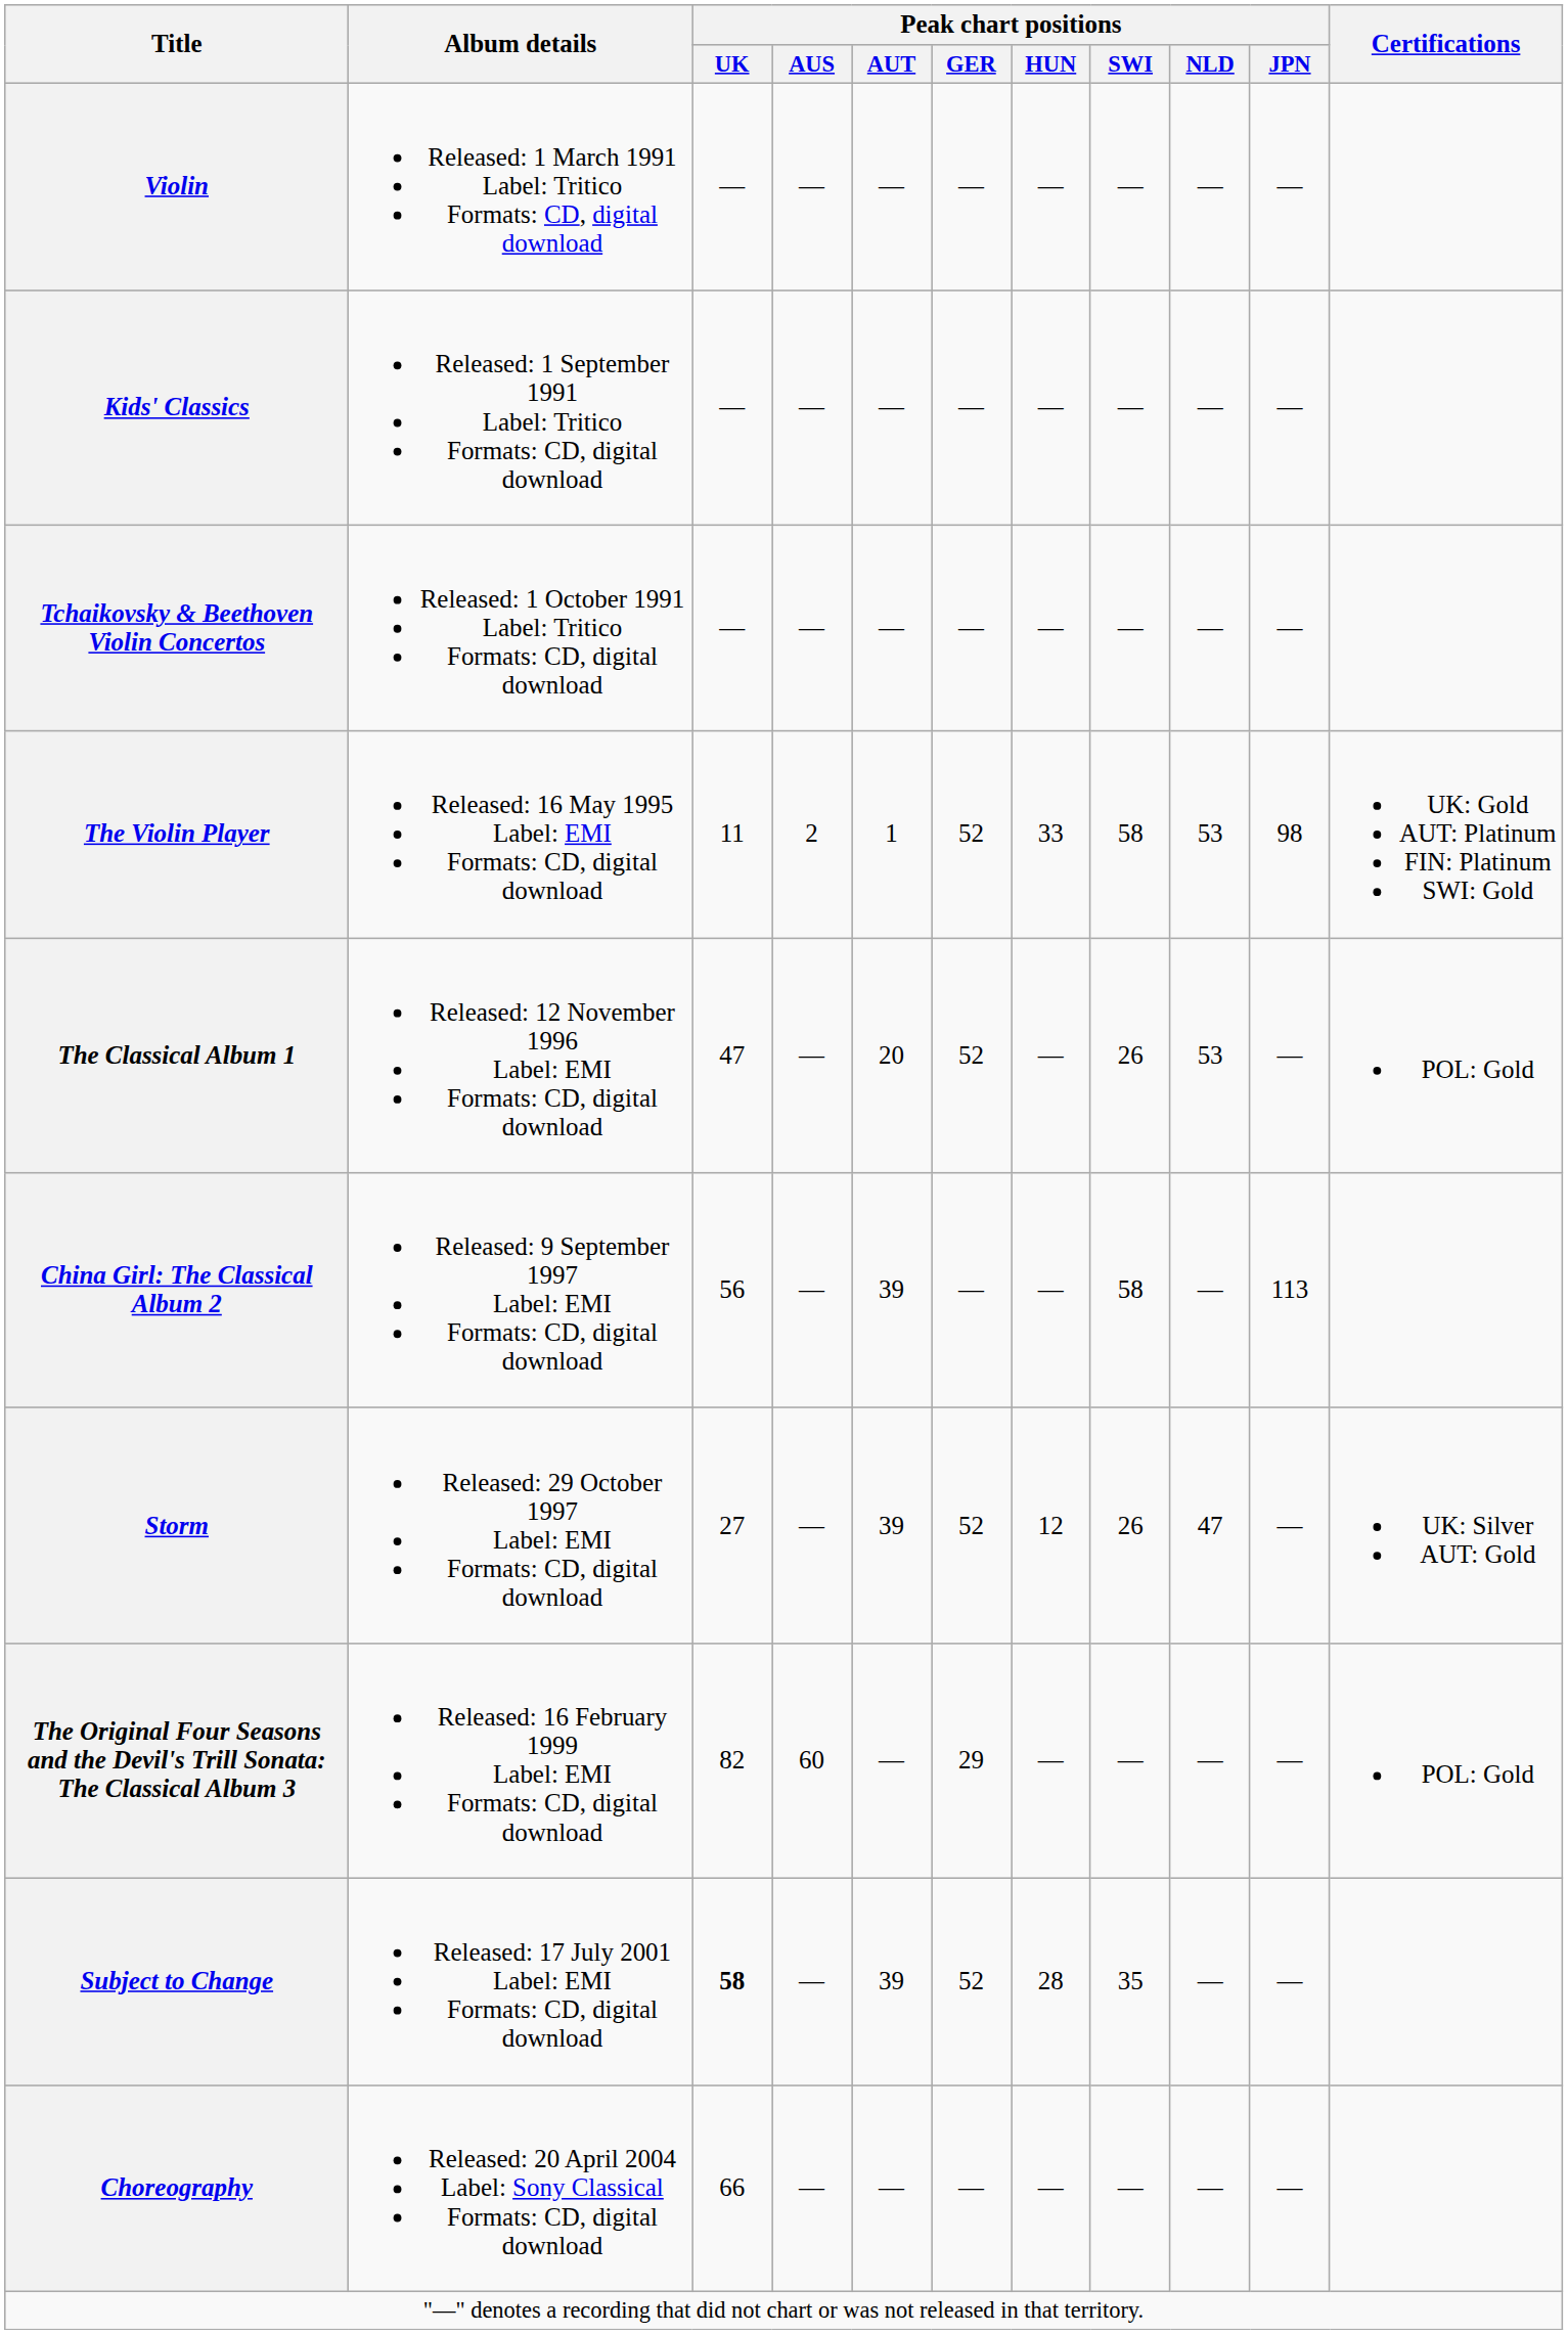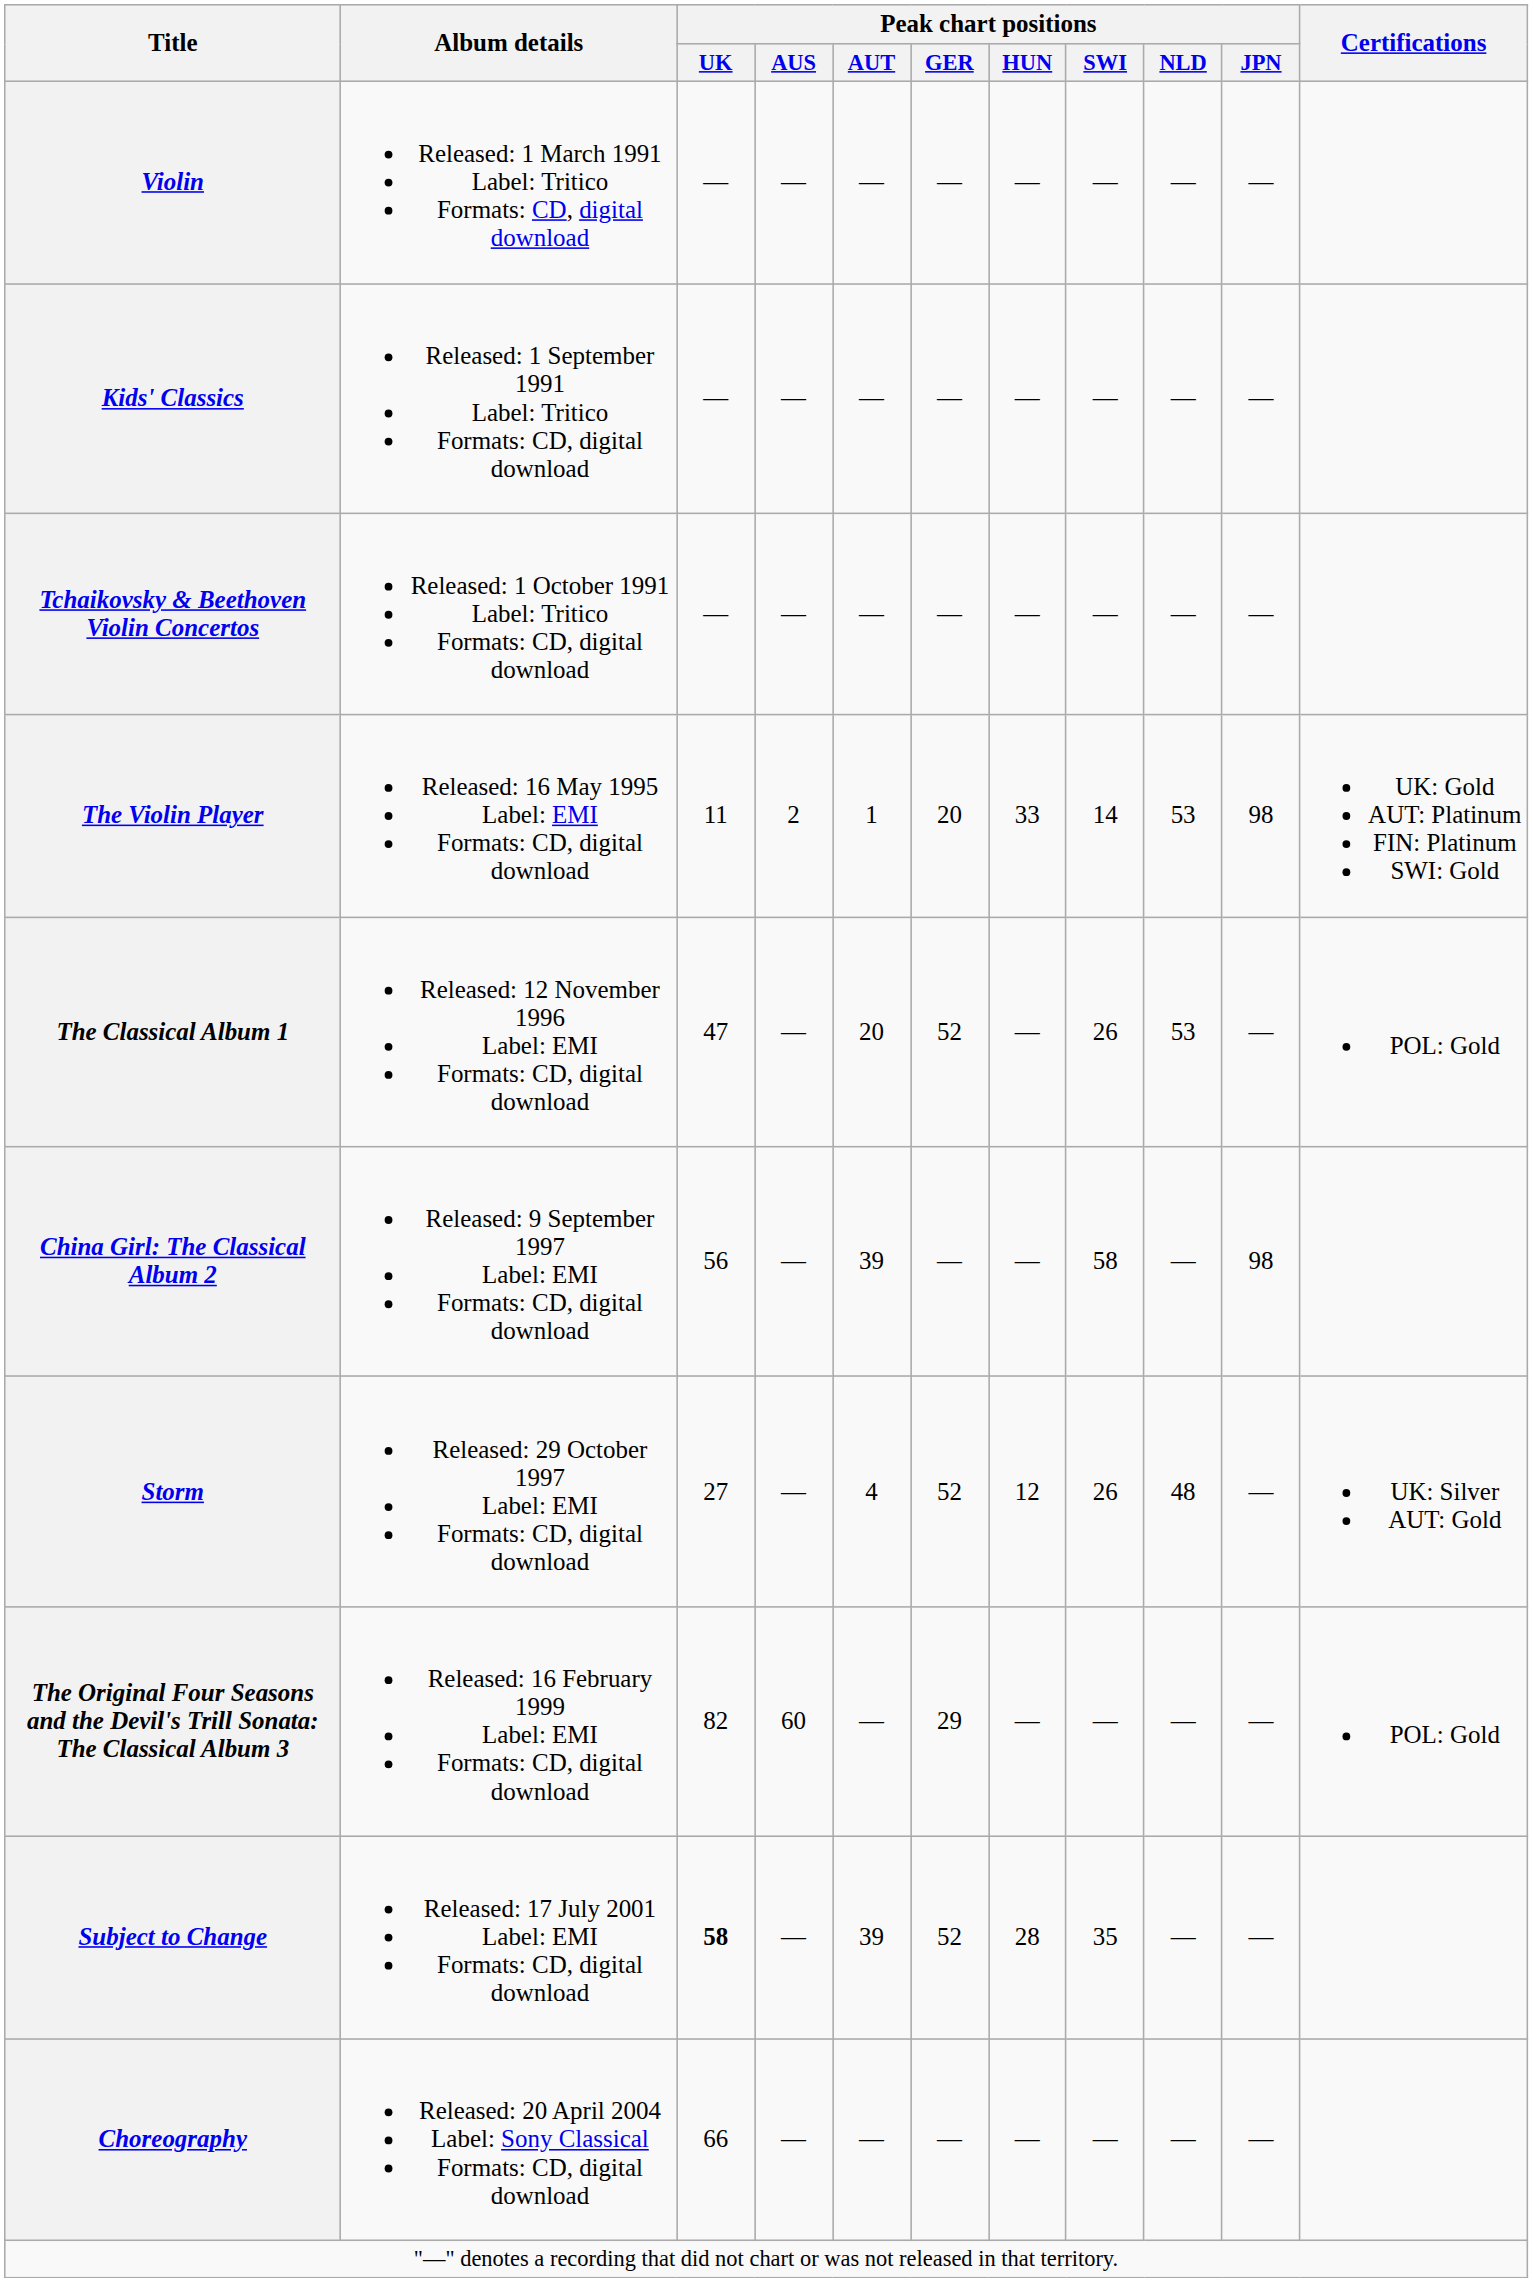The Violin Player | Peak chart positions / GER: 52 -> 20
The Violin Player | Peak chart positions / SWI: 58 -> 14
China Girl: The Classical Album 2 | Peak chart positions / JPN: 113 -> 98
Storm | Peak chart positions / AUT: 39 -> 4
Storm | Peak chart positions / NLD: 47 -> 48
